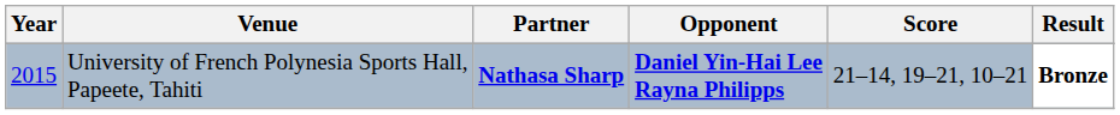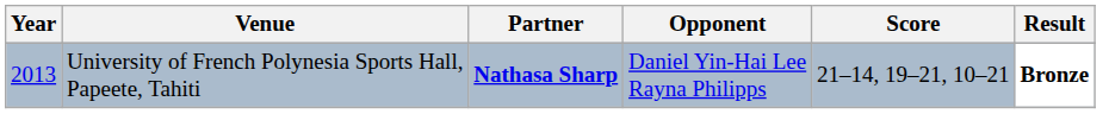University of French Polynesia Sports Hall, Papeete, Tahiti | Year: 2015 -> 2013
University of French Polynesia Sports Hall, Papeete, Tahiti | Opponent: bold -> normal
